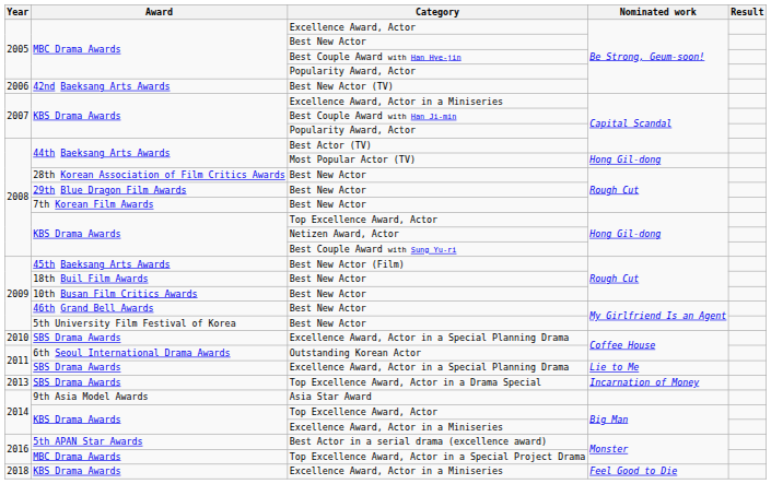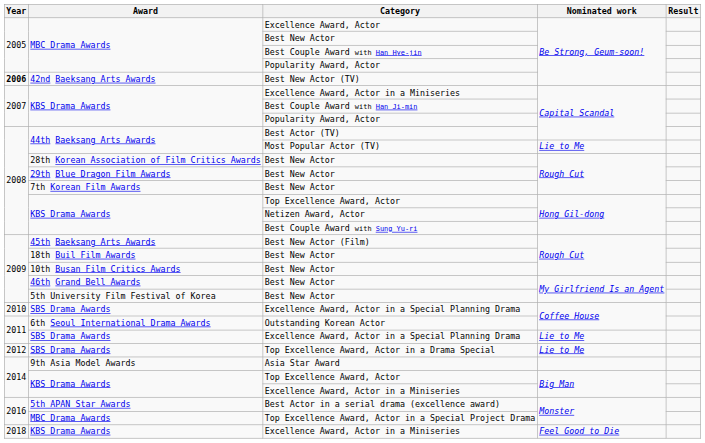Best New Actor (TV) | Year: normal -> bold
Most Popular Actor (TV) | Nominated work: Hong Gil-dong -> Lie to Me
Top Excellence Award, Actor in a Drama Special | Year: 2013 -> 2012
Top Excellence Award, Actor in a Drama Special | Nominated work: Incarnation of Money -> Lie to Me
